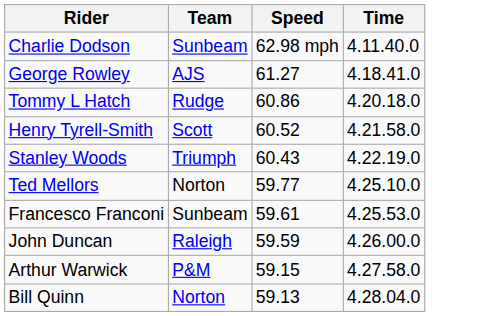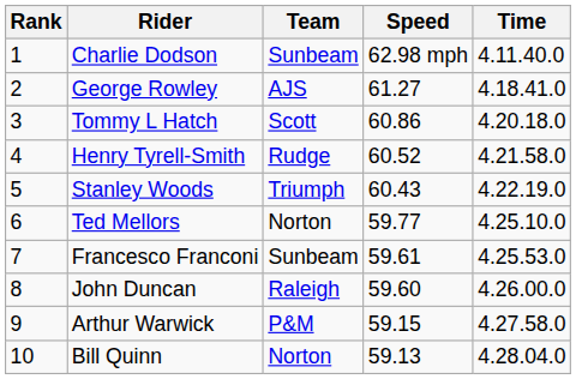+ column: Rank | 1 | 2 | 3 | 4 | 5 | 6 | 7 | 8 | 9 | 10
Tommy L Hatch | Team: Rudge -> Scott
Henry Tyrell-Smith | Team: Scott -> Rudge
John Duncan | Speed: 59.59 -> 59.60
